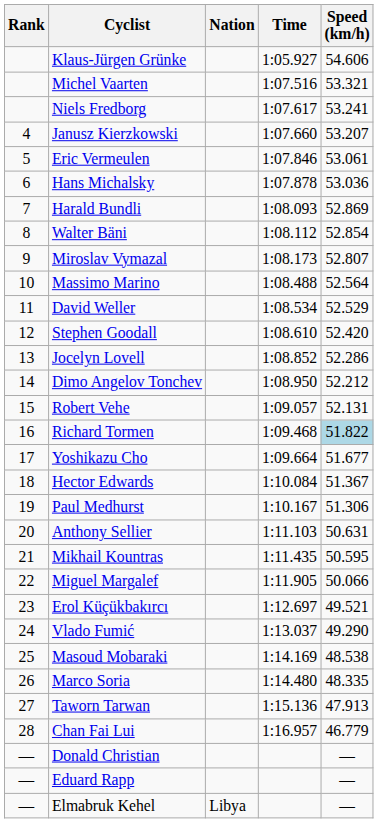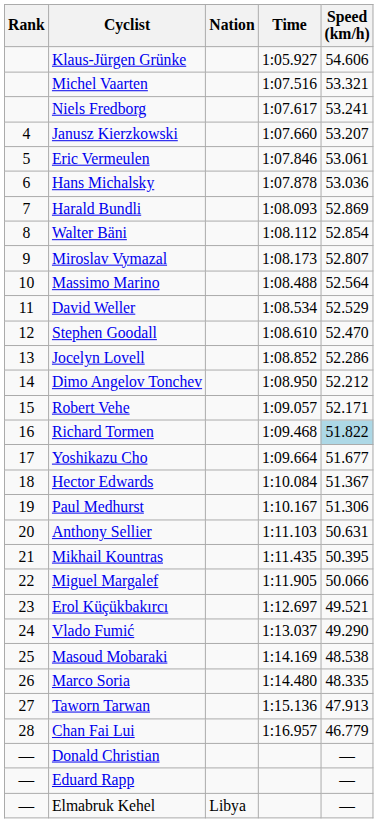Stephen Goodall | Speed (km/h): 52.420 -> 52.470
Robert Vehe | Speed (km/h): 52.131 -> 52.171
Mikhail Kountras | Speed (km/h): 50.595 -> 50.395
